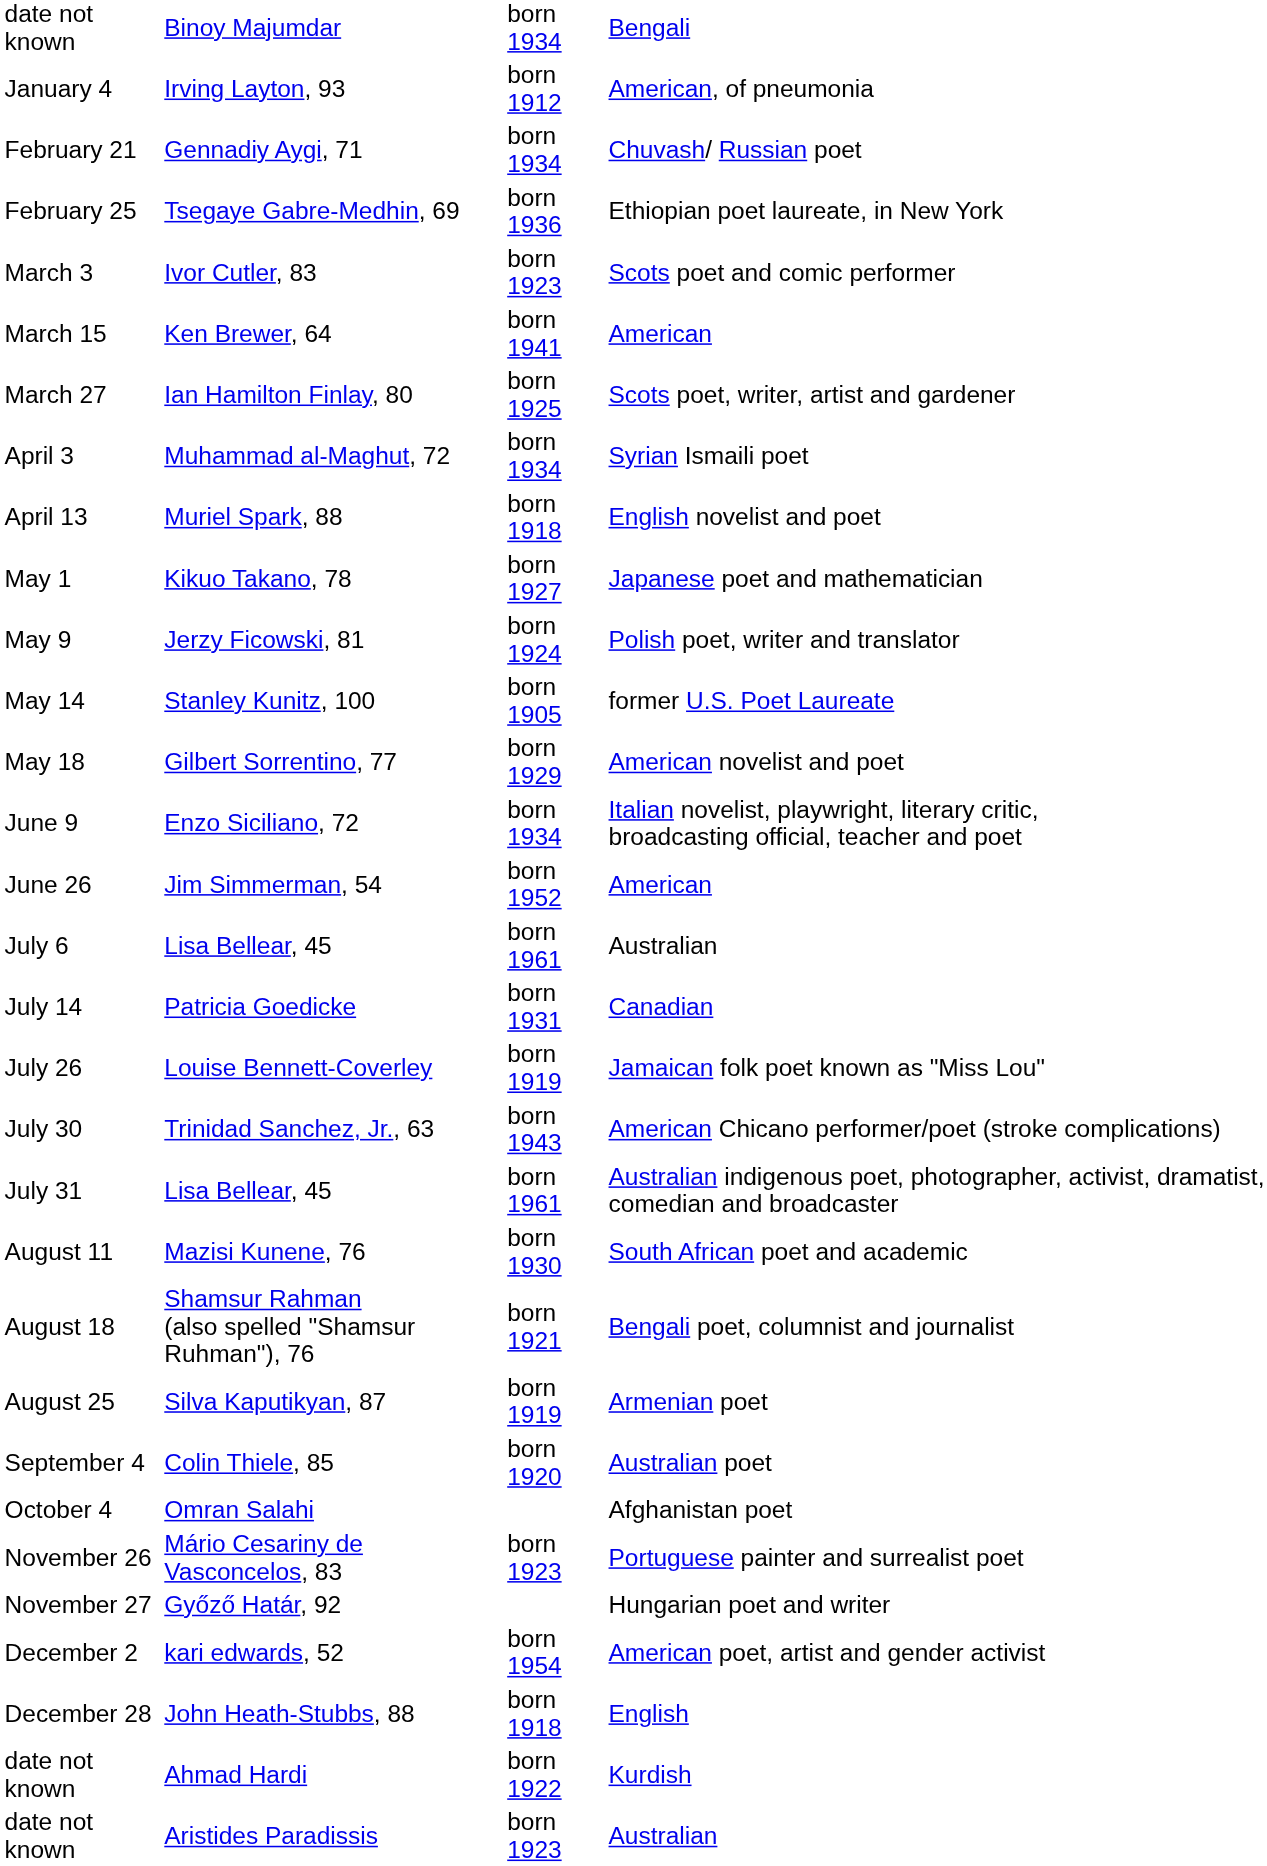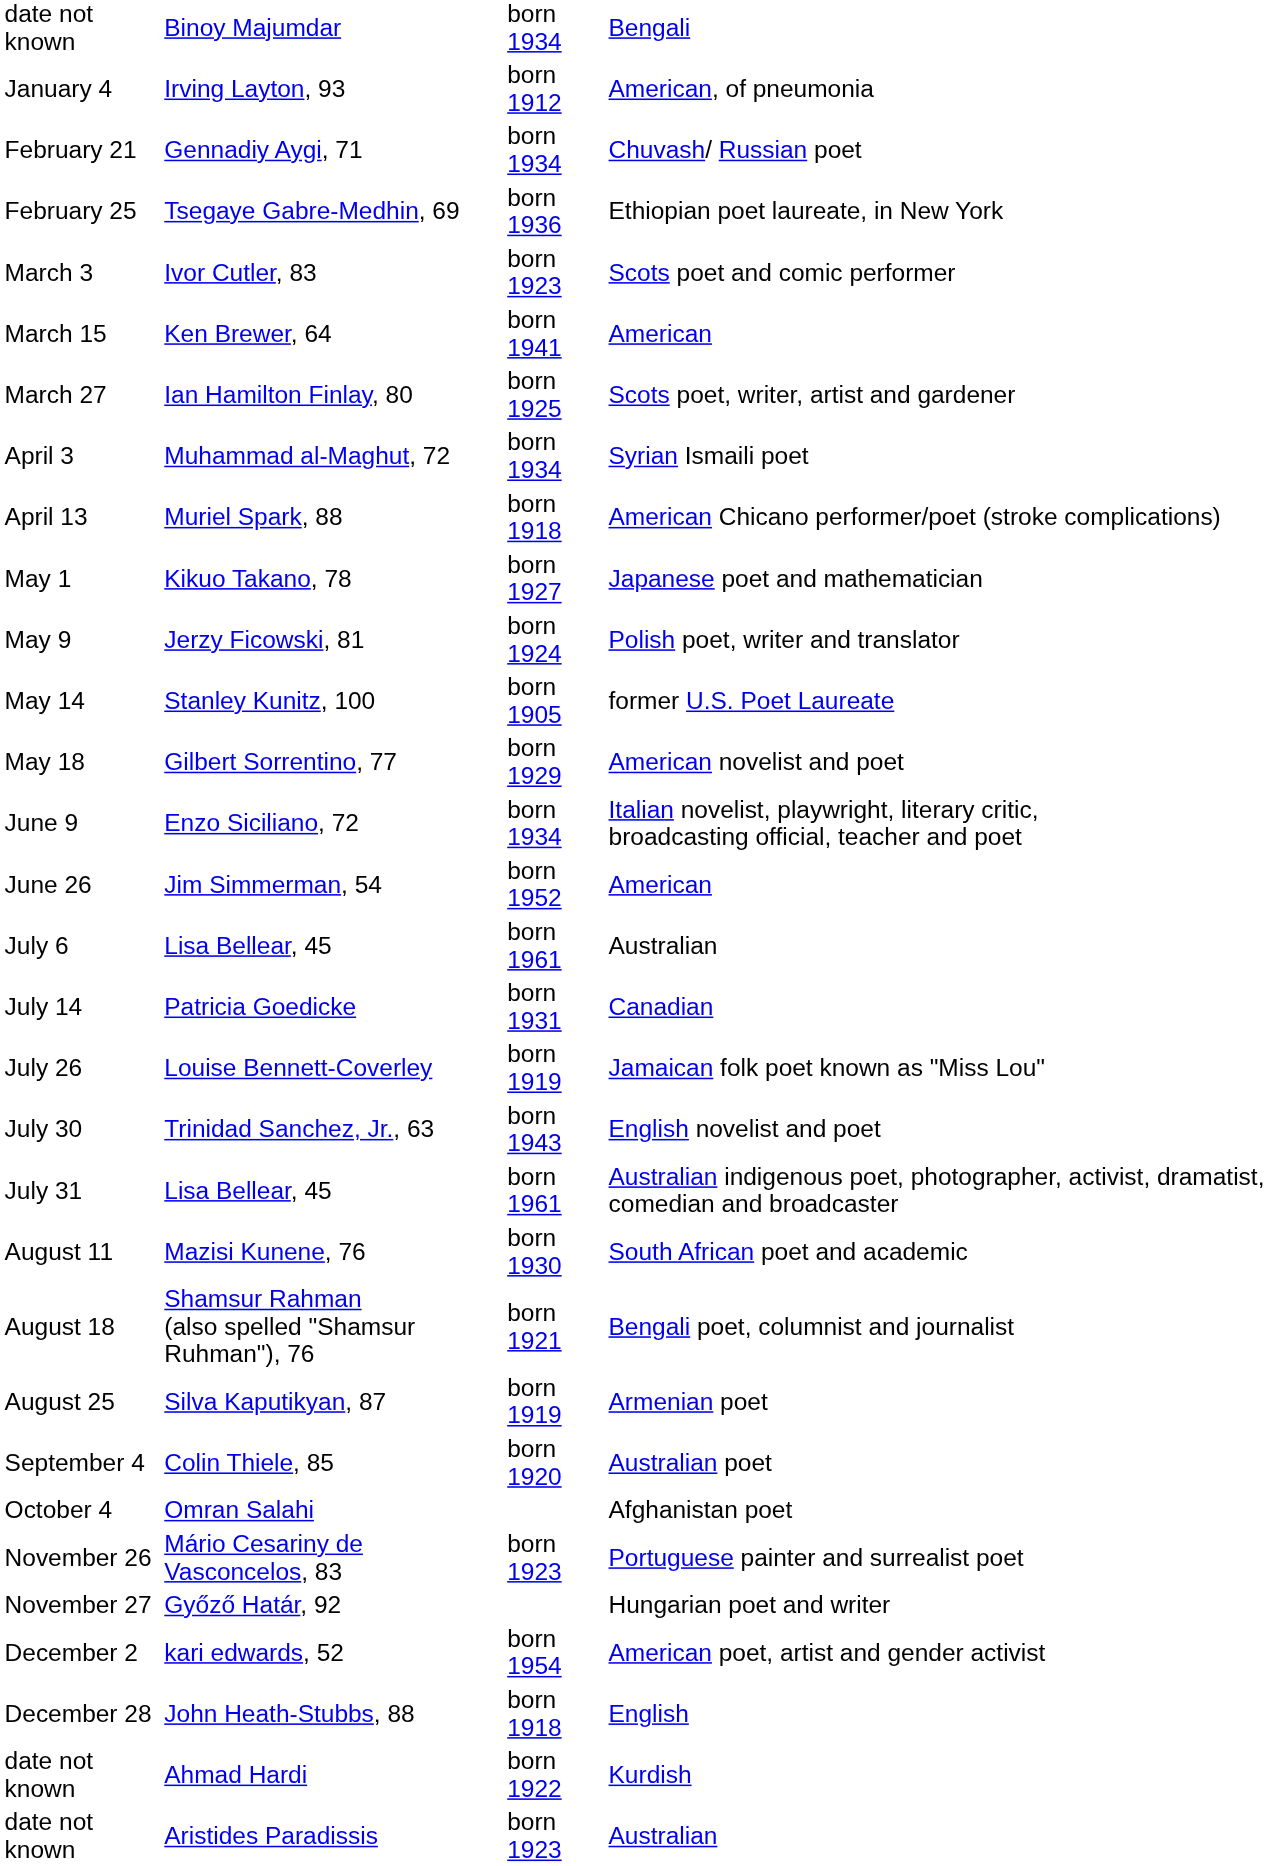April 13 | column 4: English novelist and poet -> American Chicano performer/poet (stroke complications)
July 30 | column 4: American Chicano performer/poet (stroke complications) -> English novelist and poet
